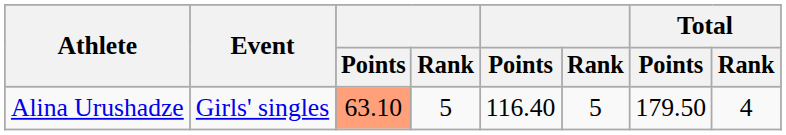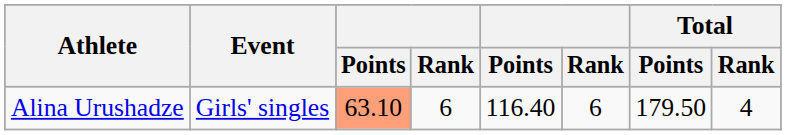Alina Urushadze | column 4: 5 -> 6
Alina Urushadze | column 6: 5 -> 6
